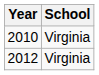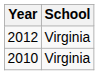rows swapped: 2010 <-> 2012
